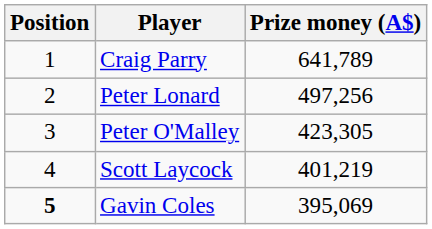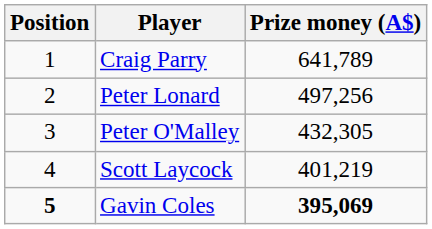Peter O'Malley | Prize money (A$): 423,305 -> 432,305
Gavin Coles | Prize money (A$): normal -> bold
